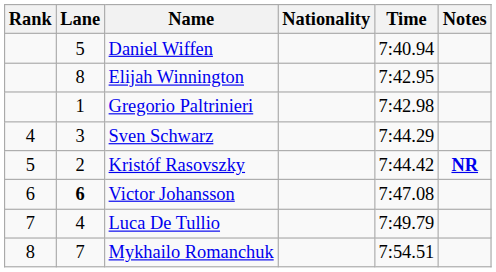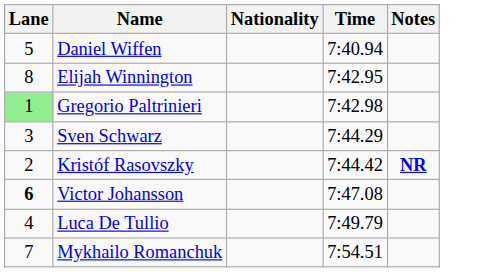- column: Rank | 4 | 5 | 6 | 7 | 8
Gregorio Paltrinieri | Lane: no background -> lightgreen background
